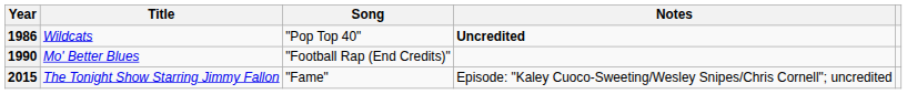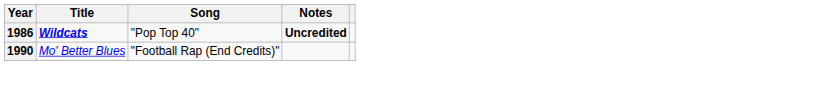1986 | Title: normal -> bold
- row: 2015 | The Tonight Show Starring Jimmy Fallon | "Fame" | Episode: "Kaley Cuoco-Sweeting/Wesley Snipes/Chris Cornell"; uncredited
